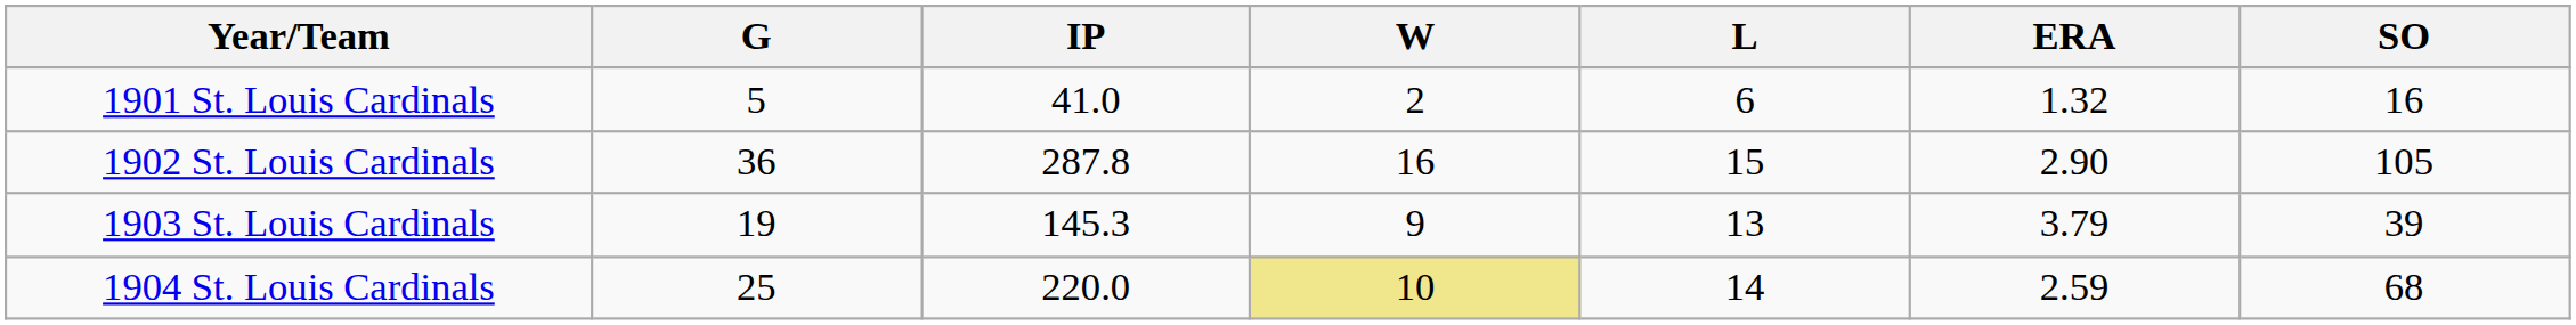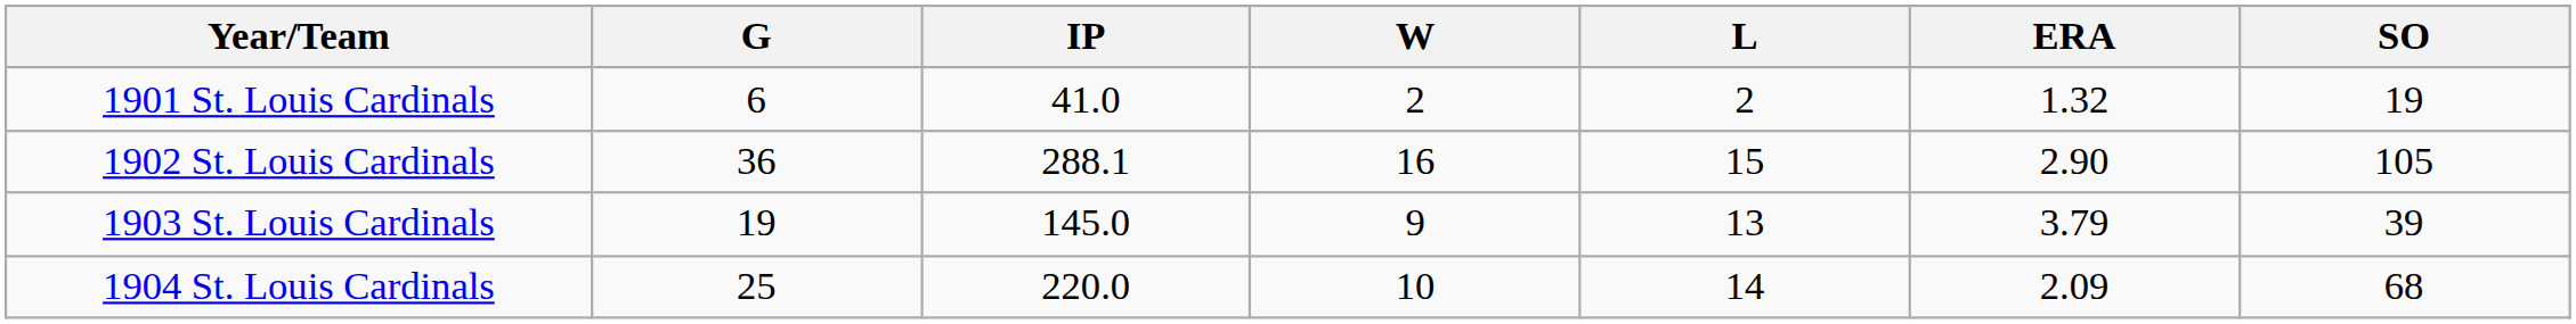1901 St. Louis Cardinals | G: 5 -> 6
1901 St. Louis Cardinals | L: 6 -> 2
1901 St. Louis Cardinals | SO: 16 -> 19
1902 St. Louis Cardinals | IP: 287.8 -> 288.1
1903 St. Louis Cardinals | IP: 145.3 -> 145.0
1904 St. Louis Cardinals | W: khaki background -> no background
1904 St. Louis Cardinals | ERA: 2.59 -> 2.09
